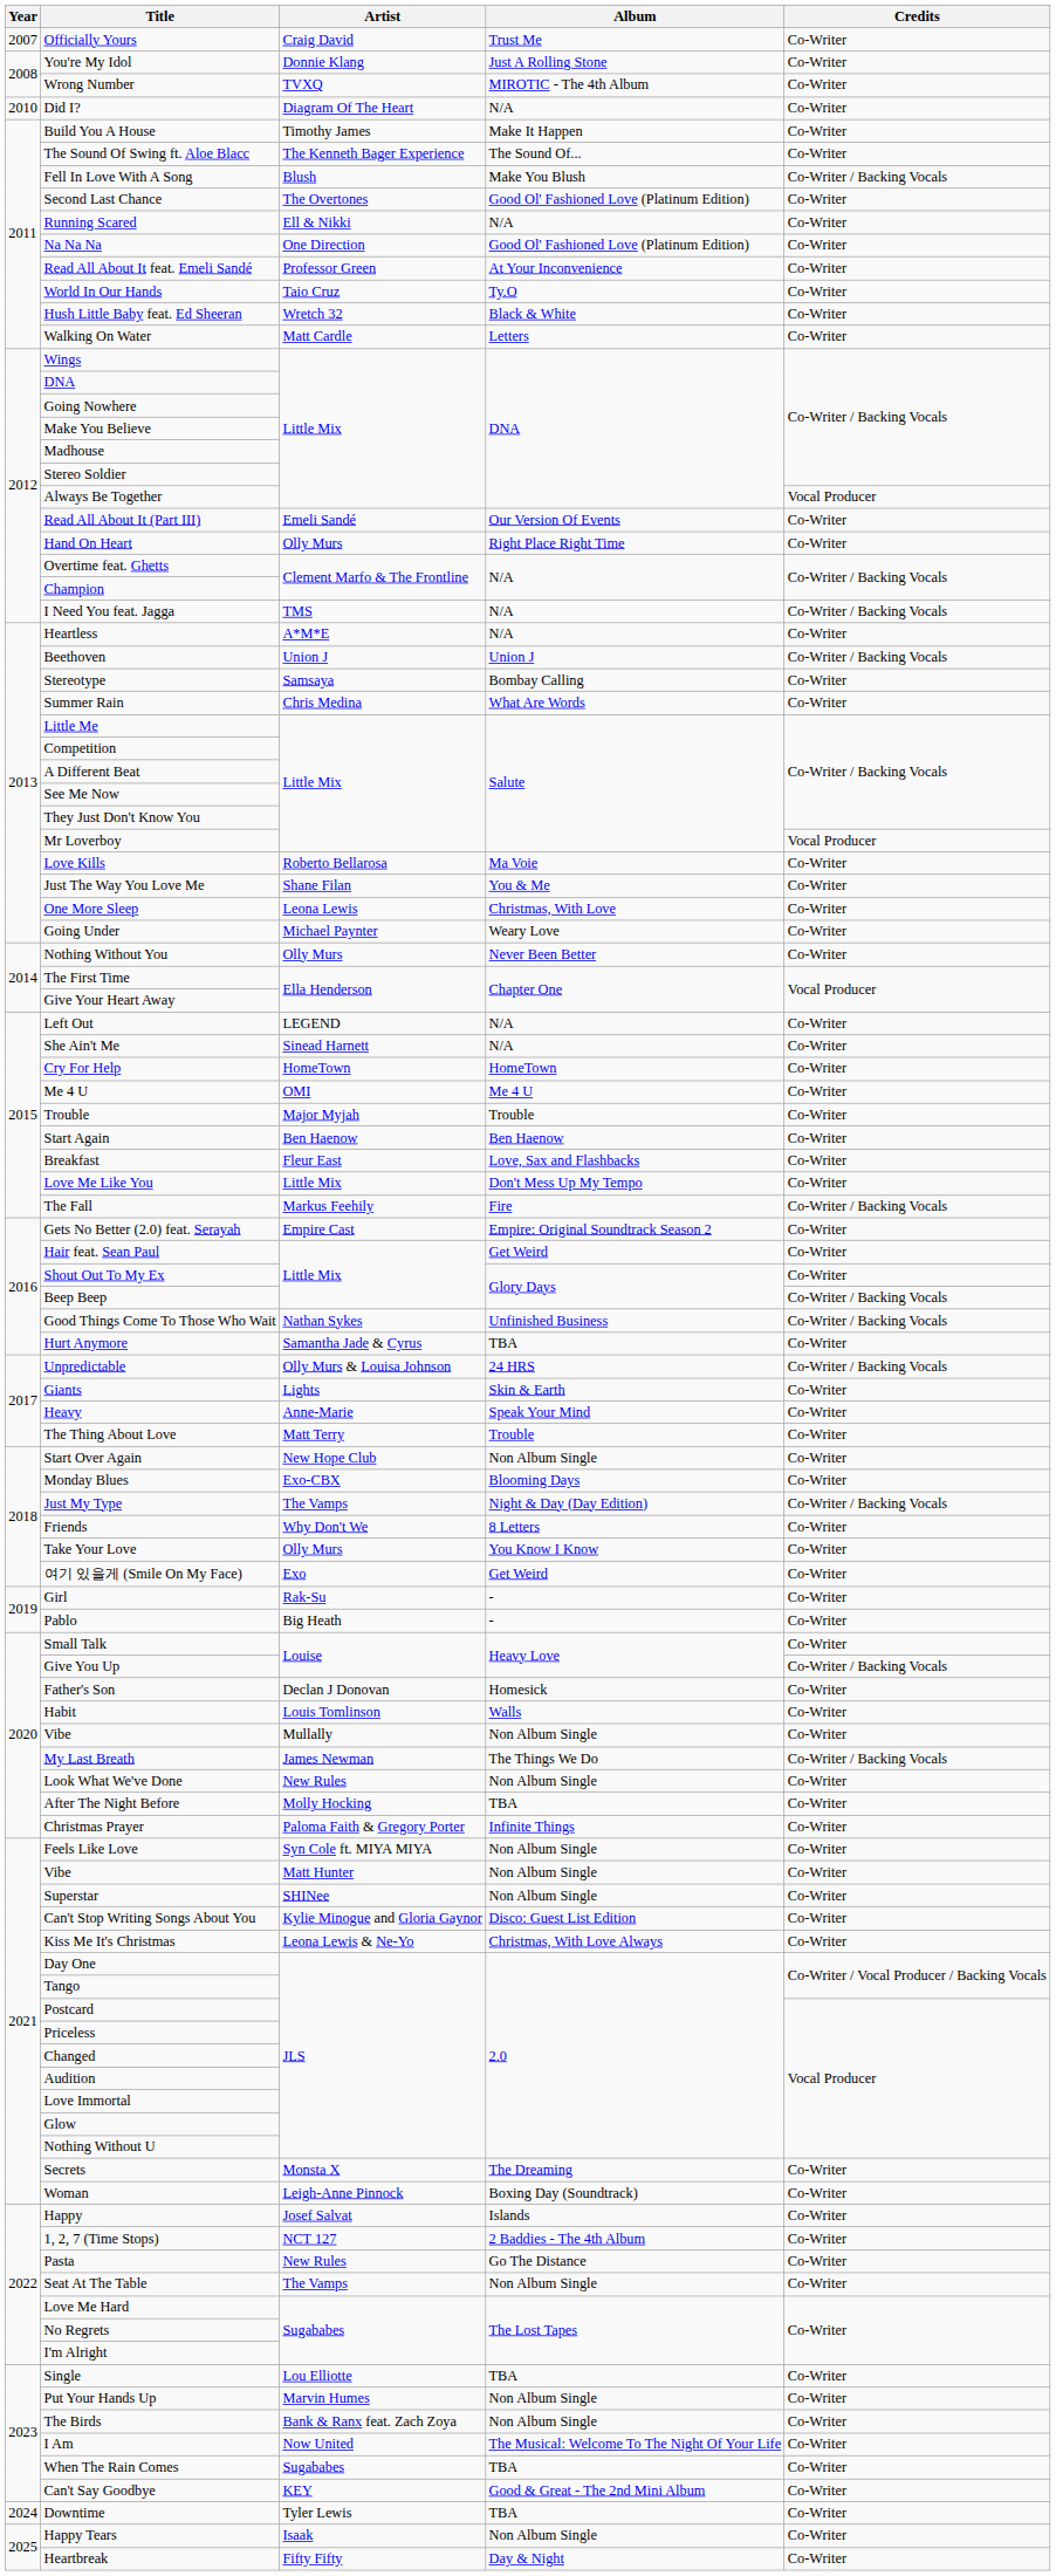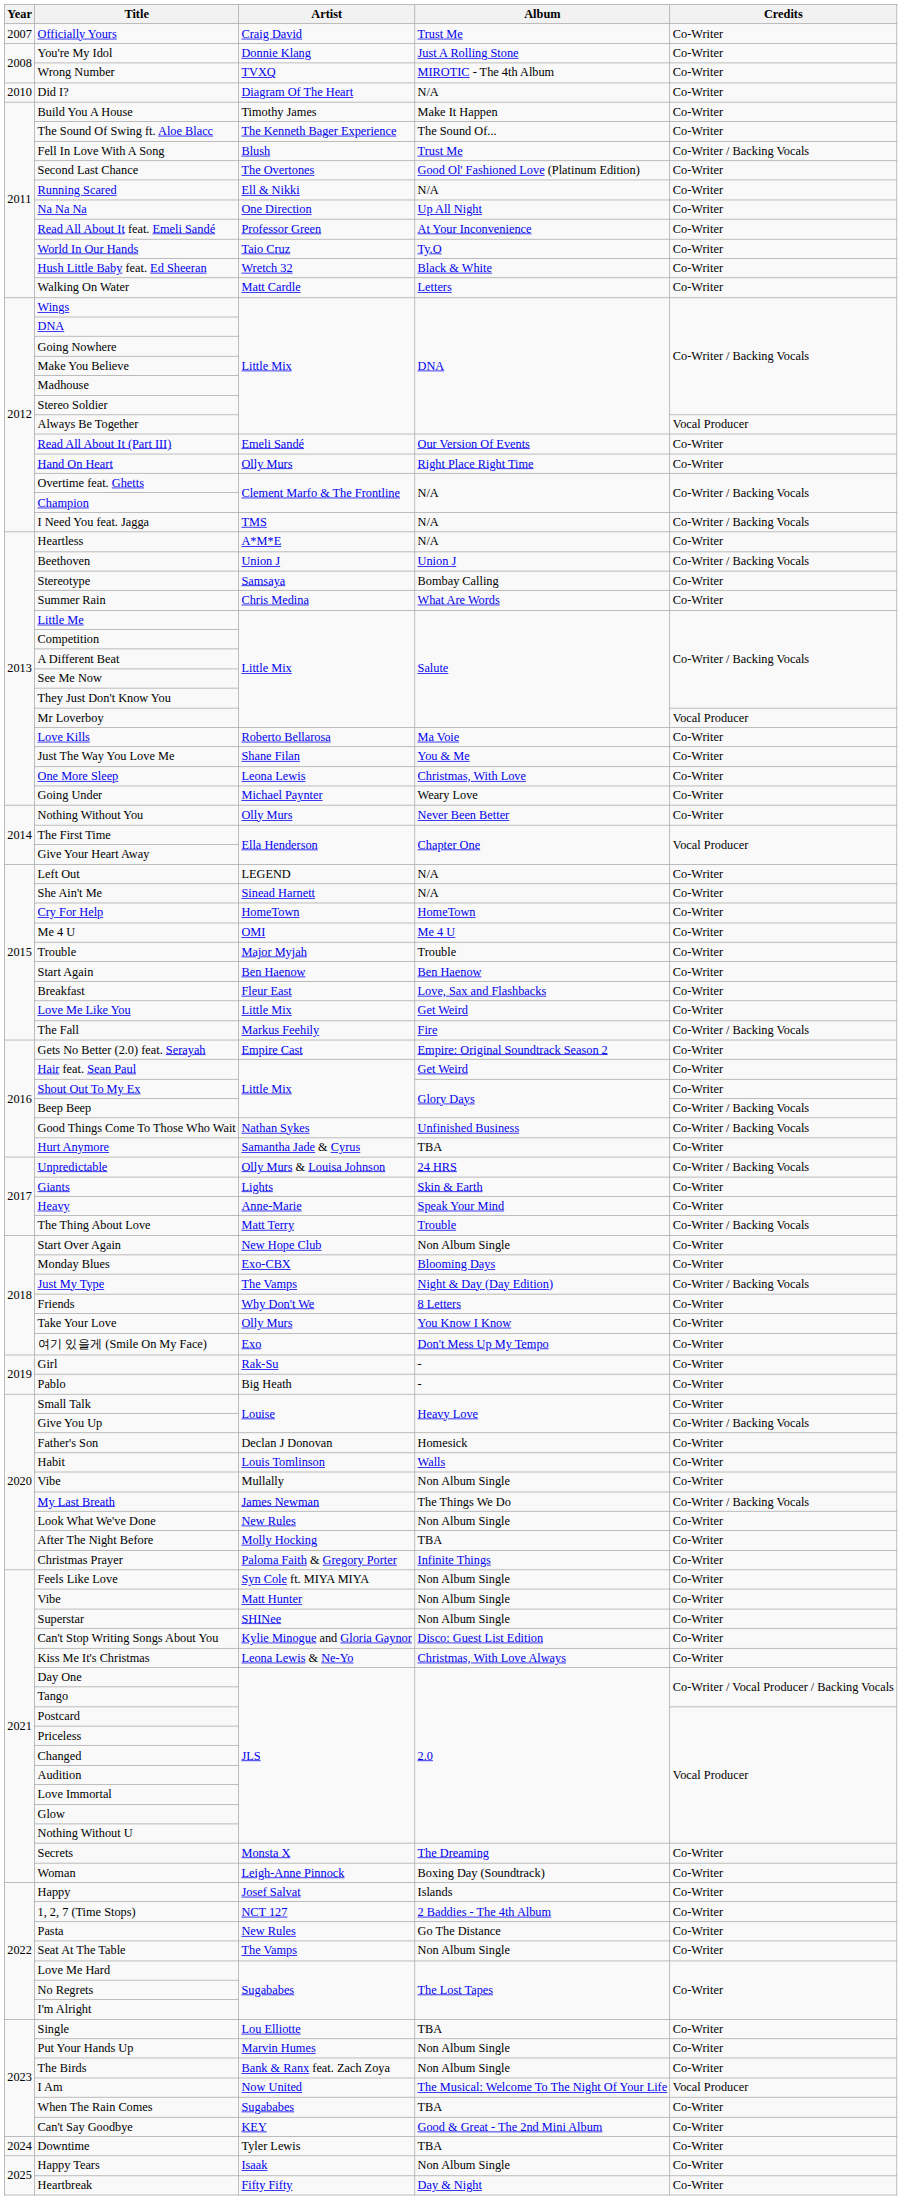Fell In Love With A Song | Album: Make You Blush -> Trust Me
Na Na Na | Album: Good Ol' Fashioned Love (Platinum Edition) -> Up All Night
Love Me Like You | Album: Don't Mess Up My Tempo -> Get Weird
The Thing About Love | Credits: Co-Writer -> Co-Writer / Backing Vocals
여기 있을게 (Smile On My Face) | Album: Get Weird -> Don't Mess Up My Tempo
I Am | Credits: Co-Writer -> Vocal Producer
